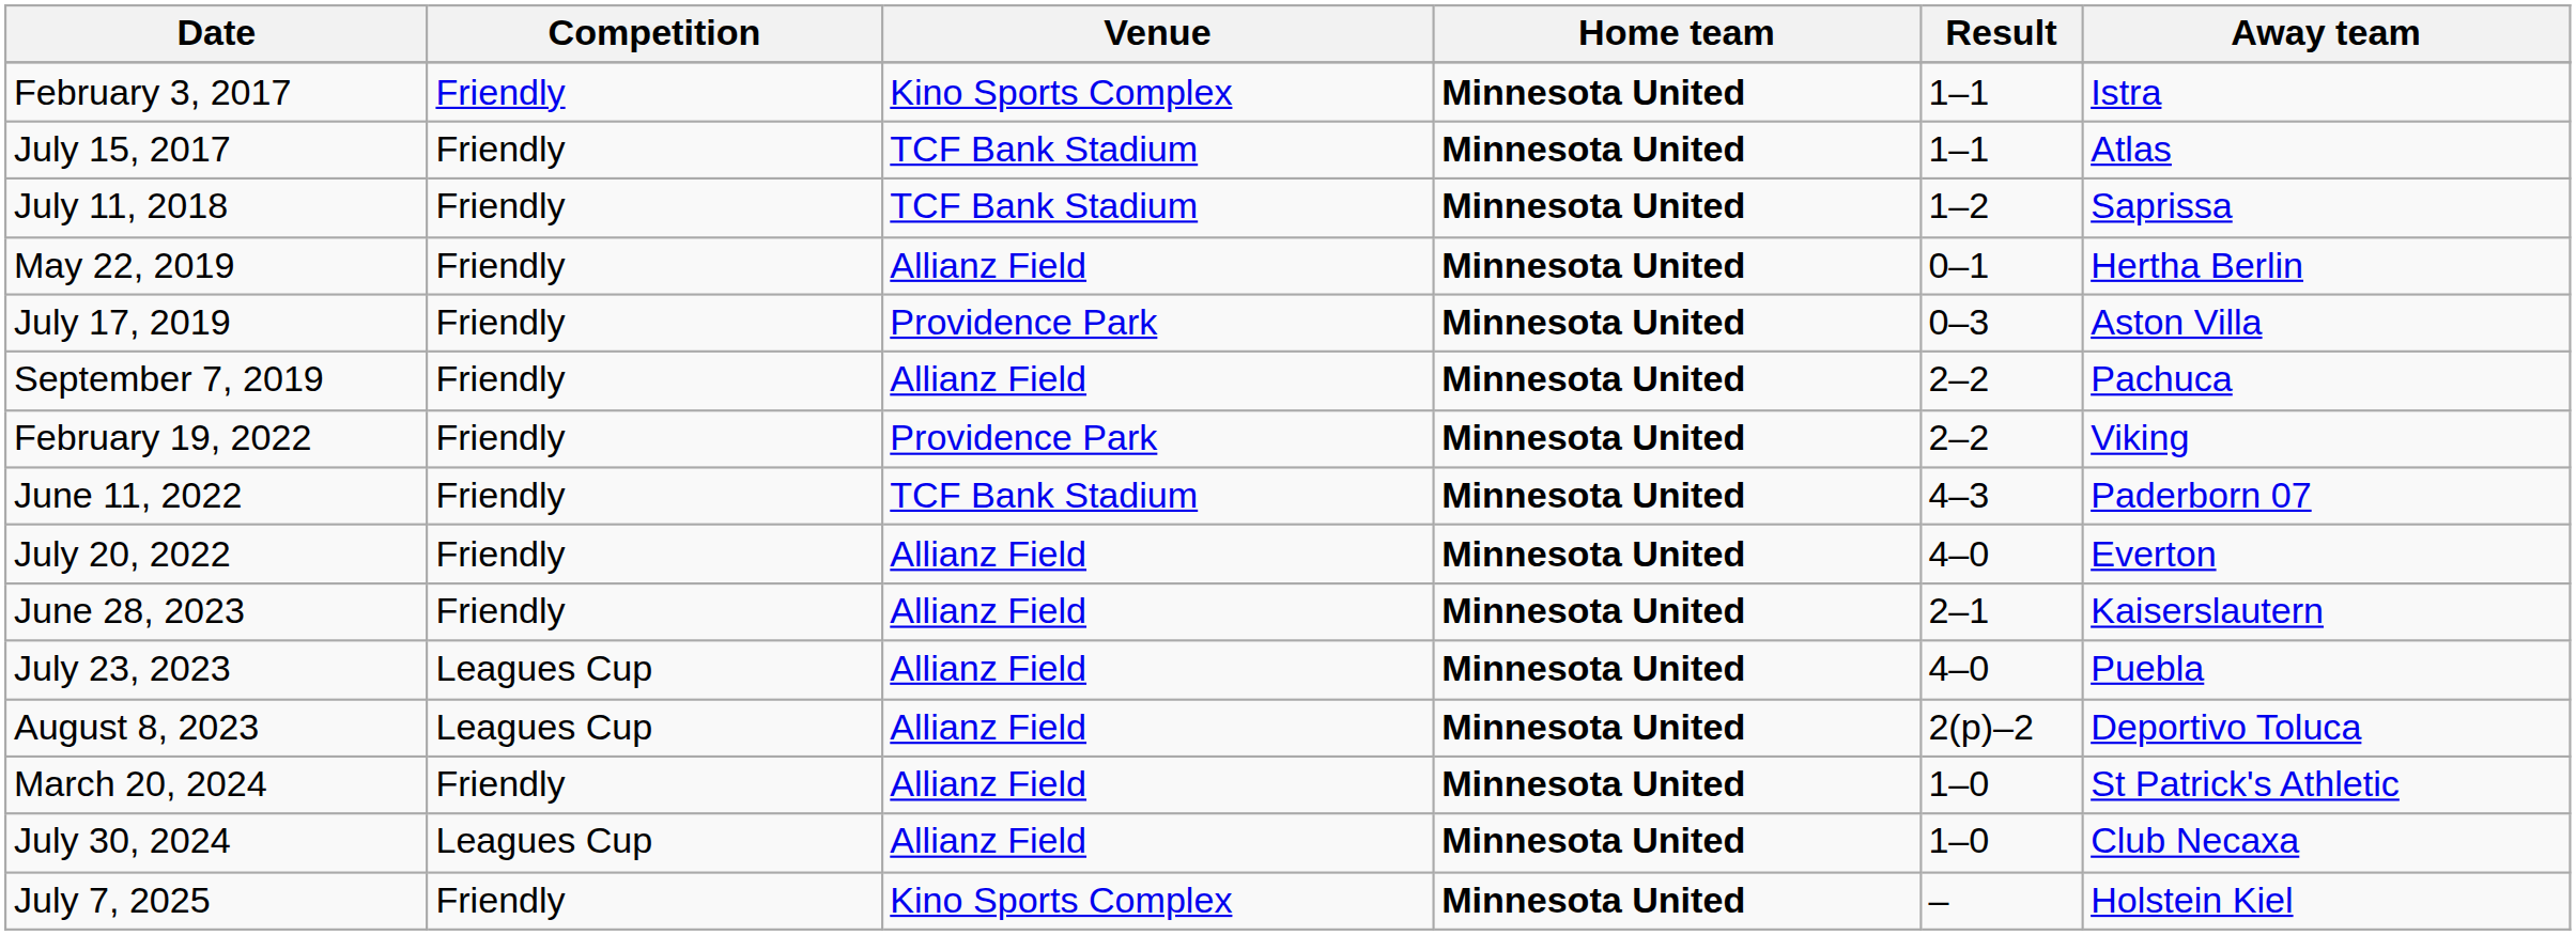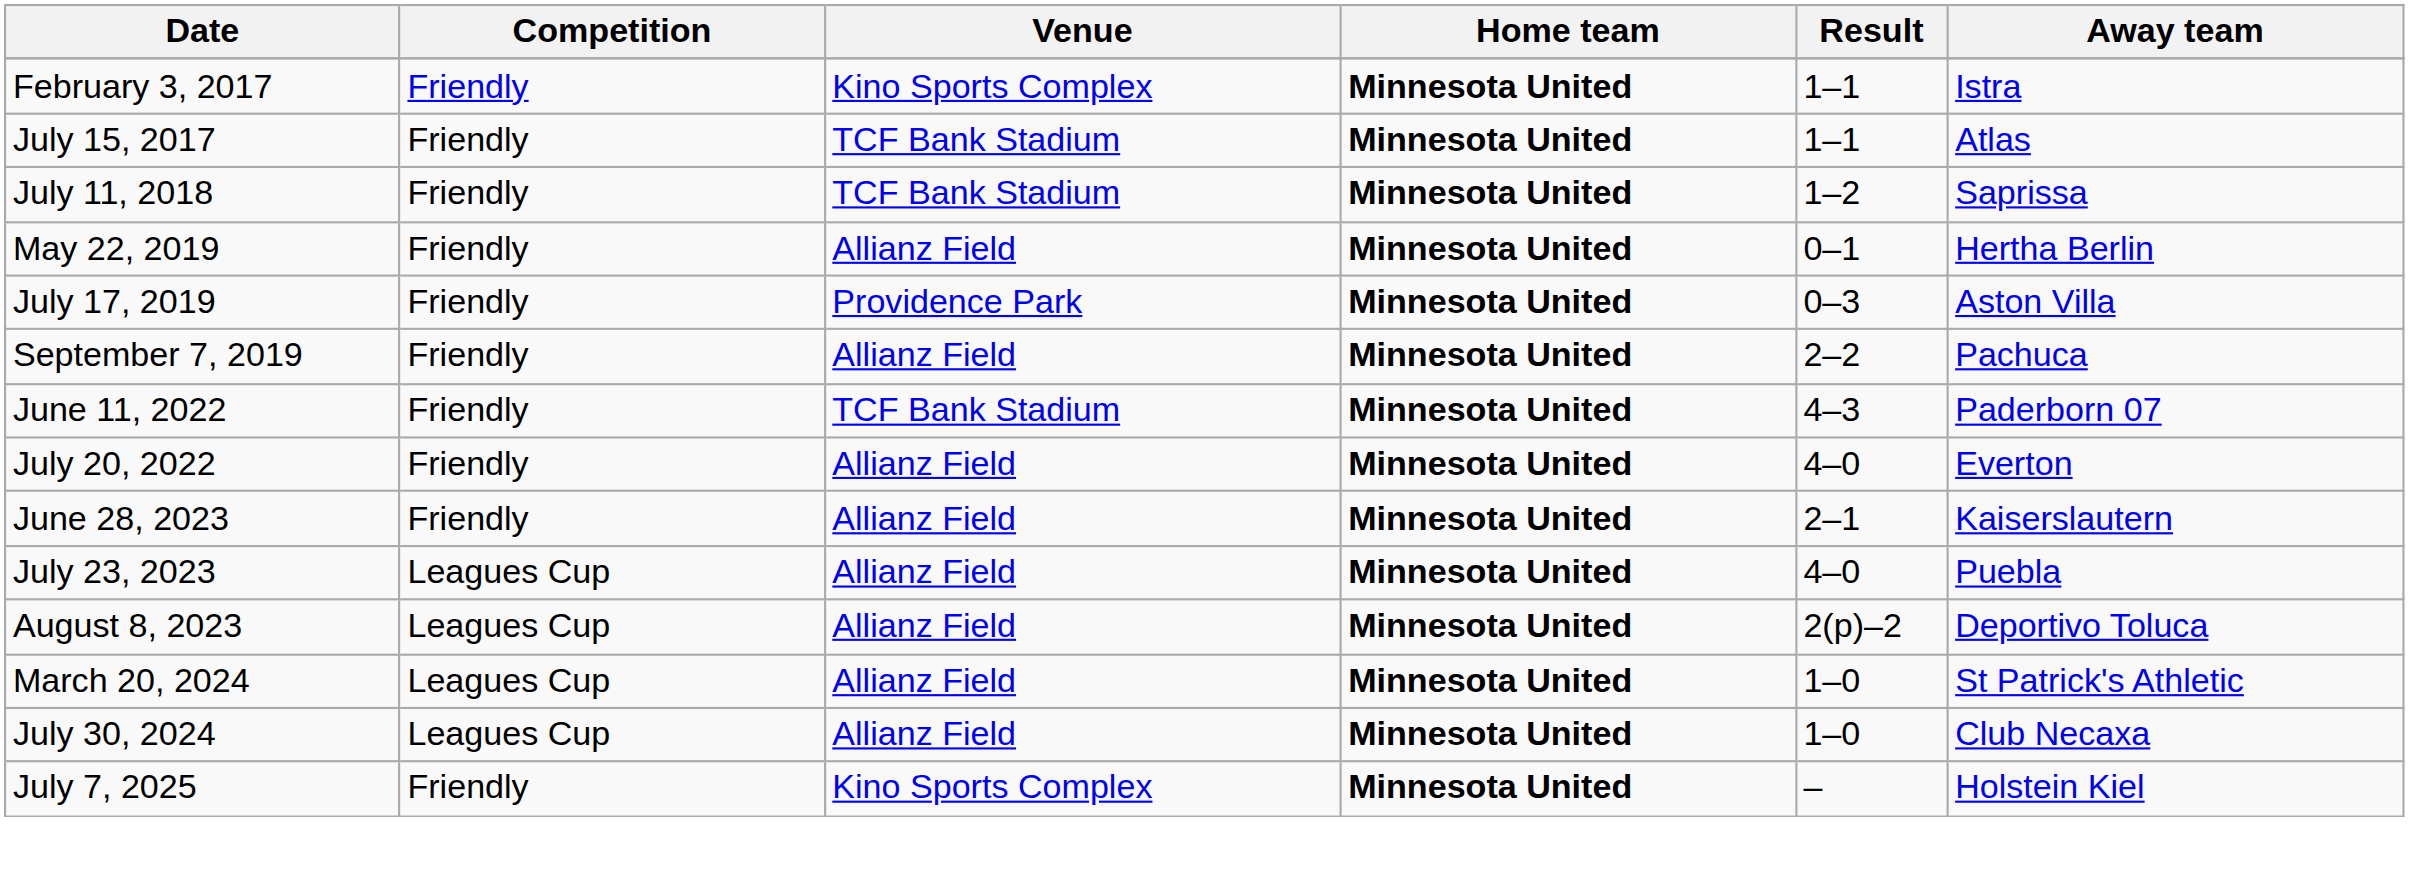- row: February 19, 2022 | Friendly | Providence Park | Minnesota United | 2–2 | Viking
March 20, 2024 | Competition: Friendly -> Leagues Cup
